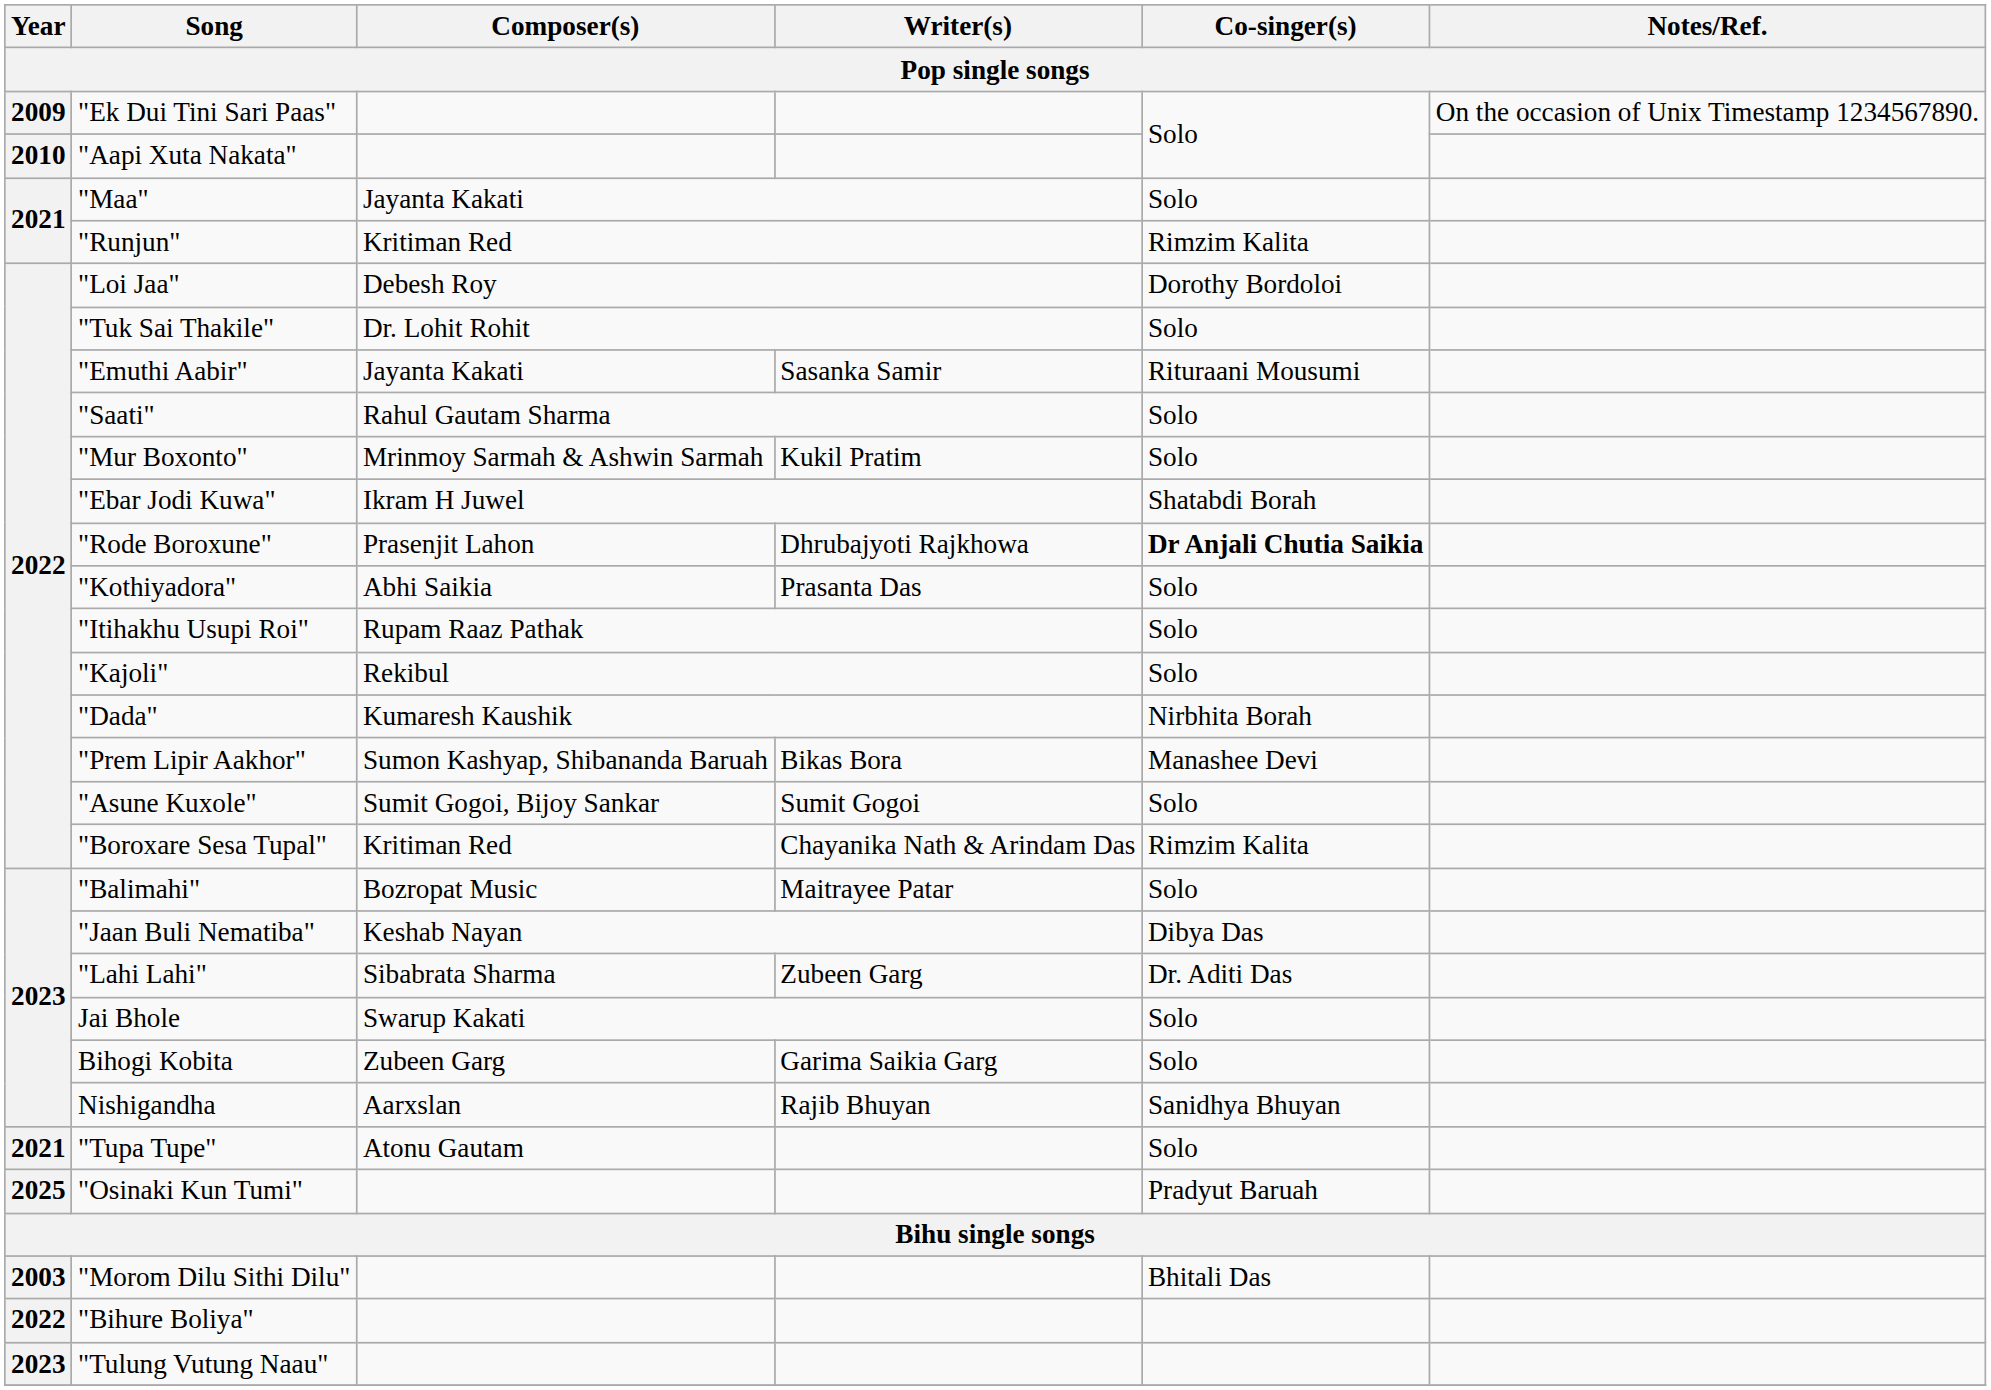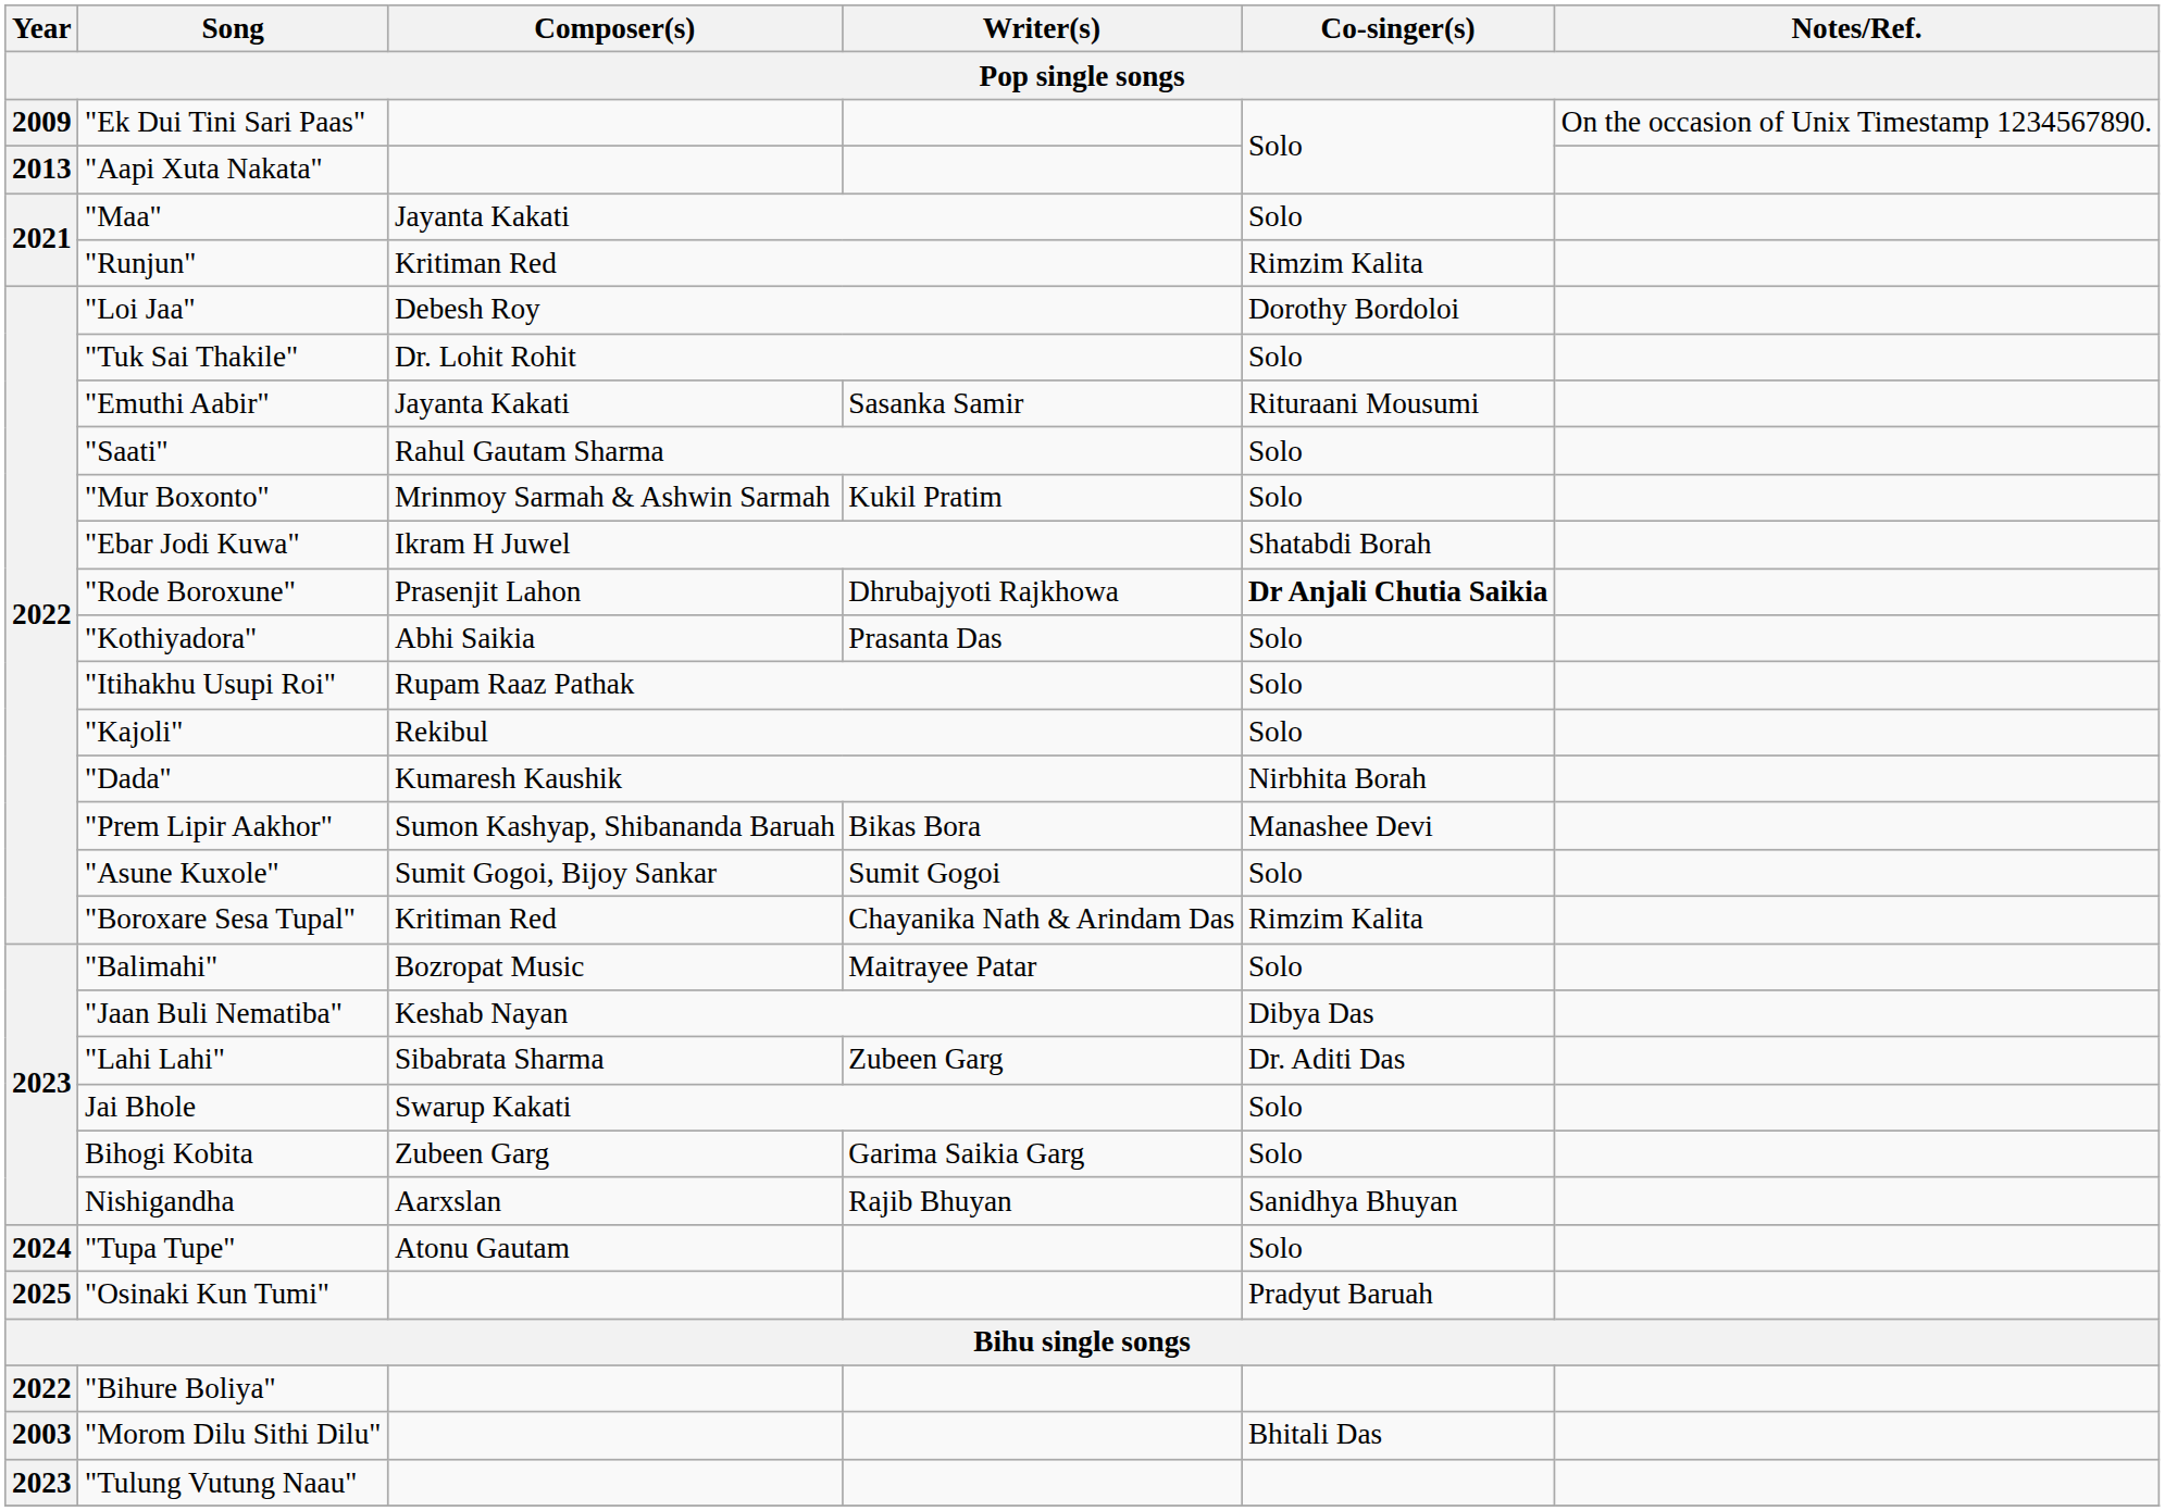"Aapi Xuta Nakata" | Year: 2010 -> 2013
"Tupa Tupe" | Year: 2021 -> 2024
rows swapped: "Morom Dilu Sithi Dilu" <-> "Bihure Boliya"
